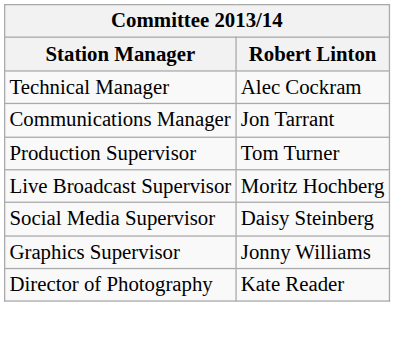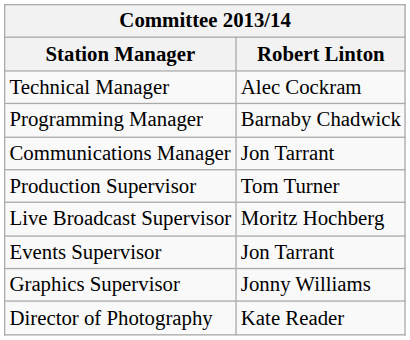+ row: Programming Manager | Barnaby Chadwick
+ row: Events Supervisor | Jon Tarrant
- row: Social Media Supervisor | Daisy Steinberg
